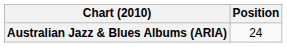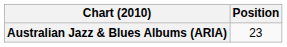Australian Jazz & Blues Albums (ARIA) | Position: 24 -> 23
